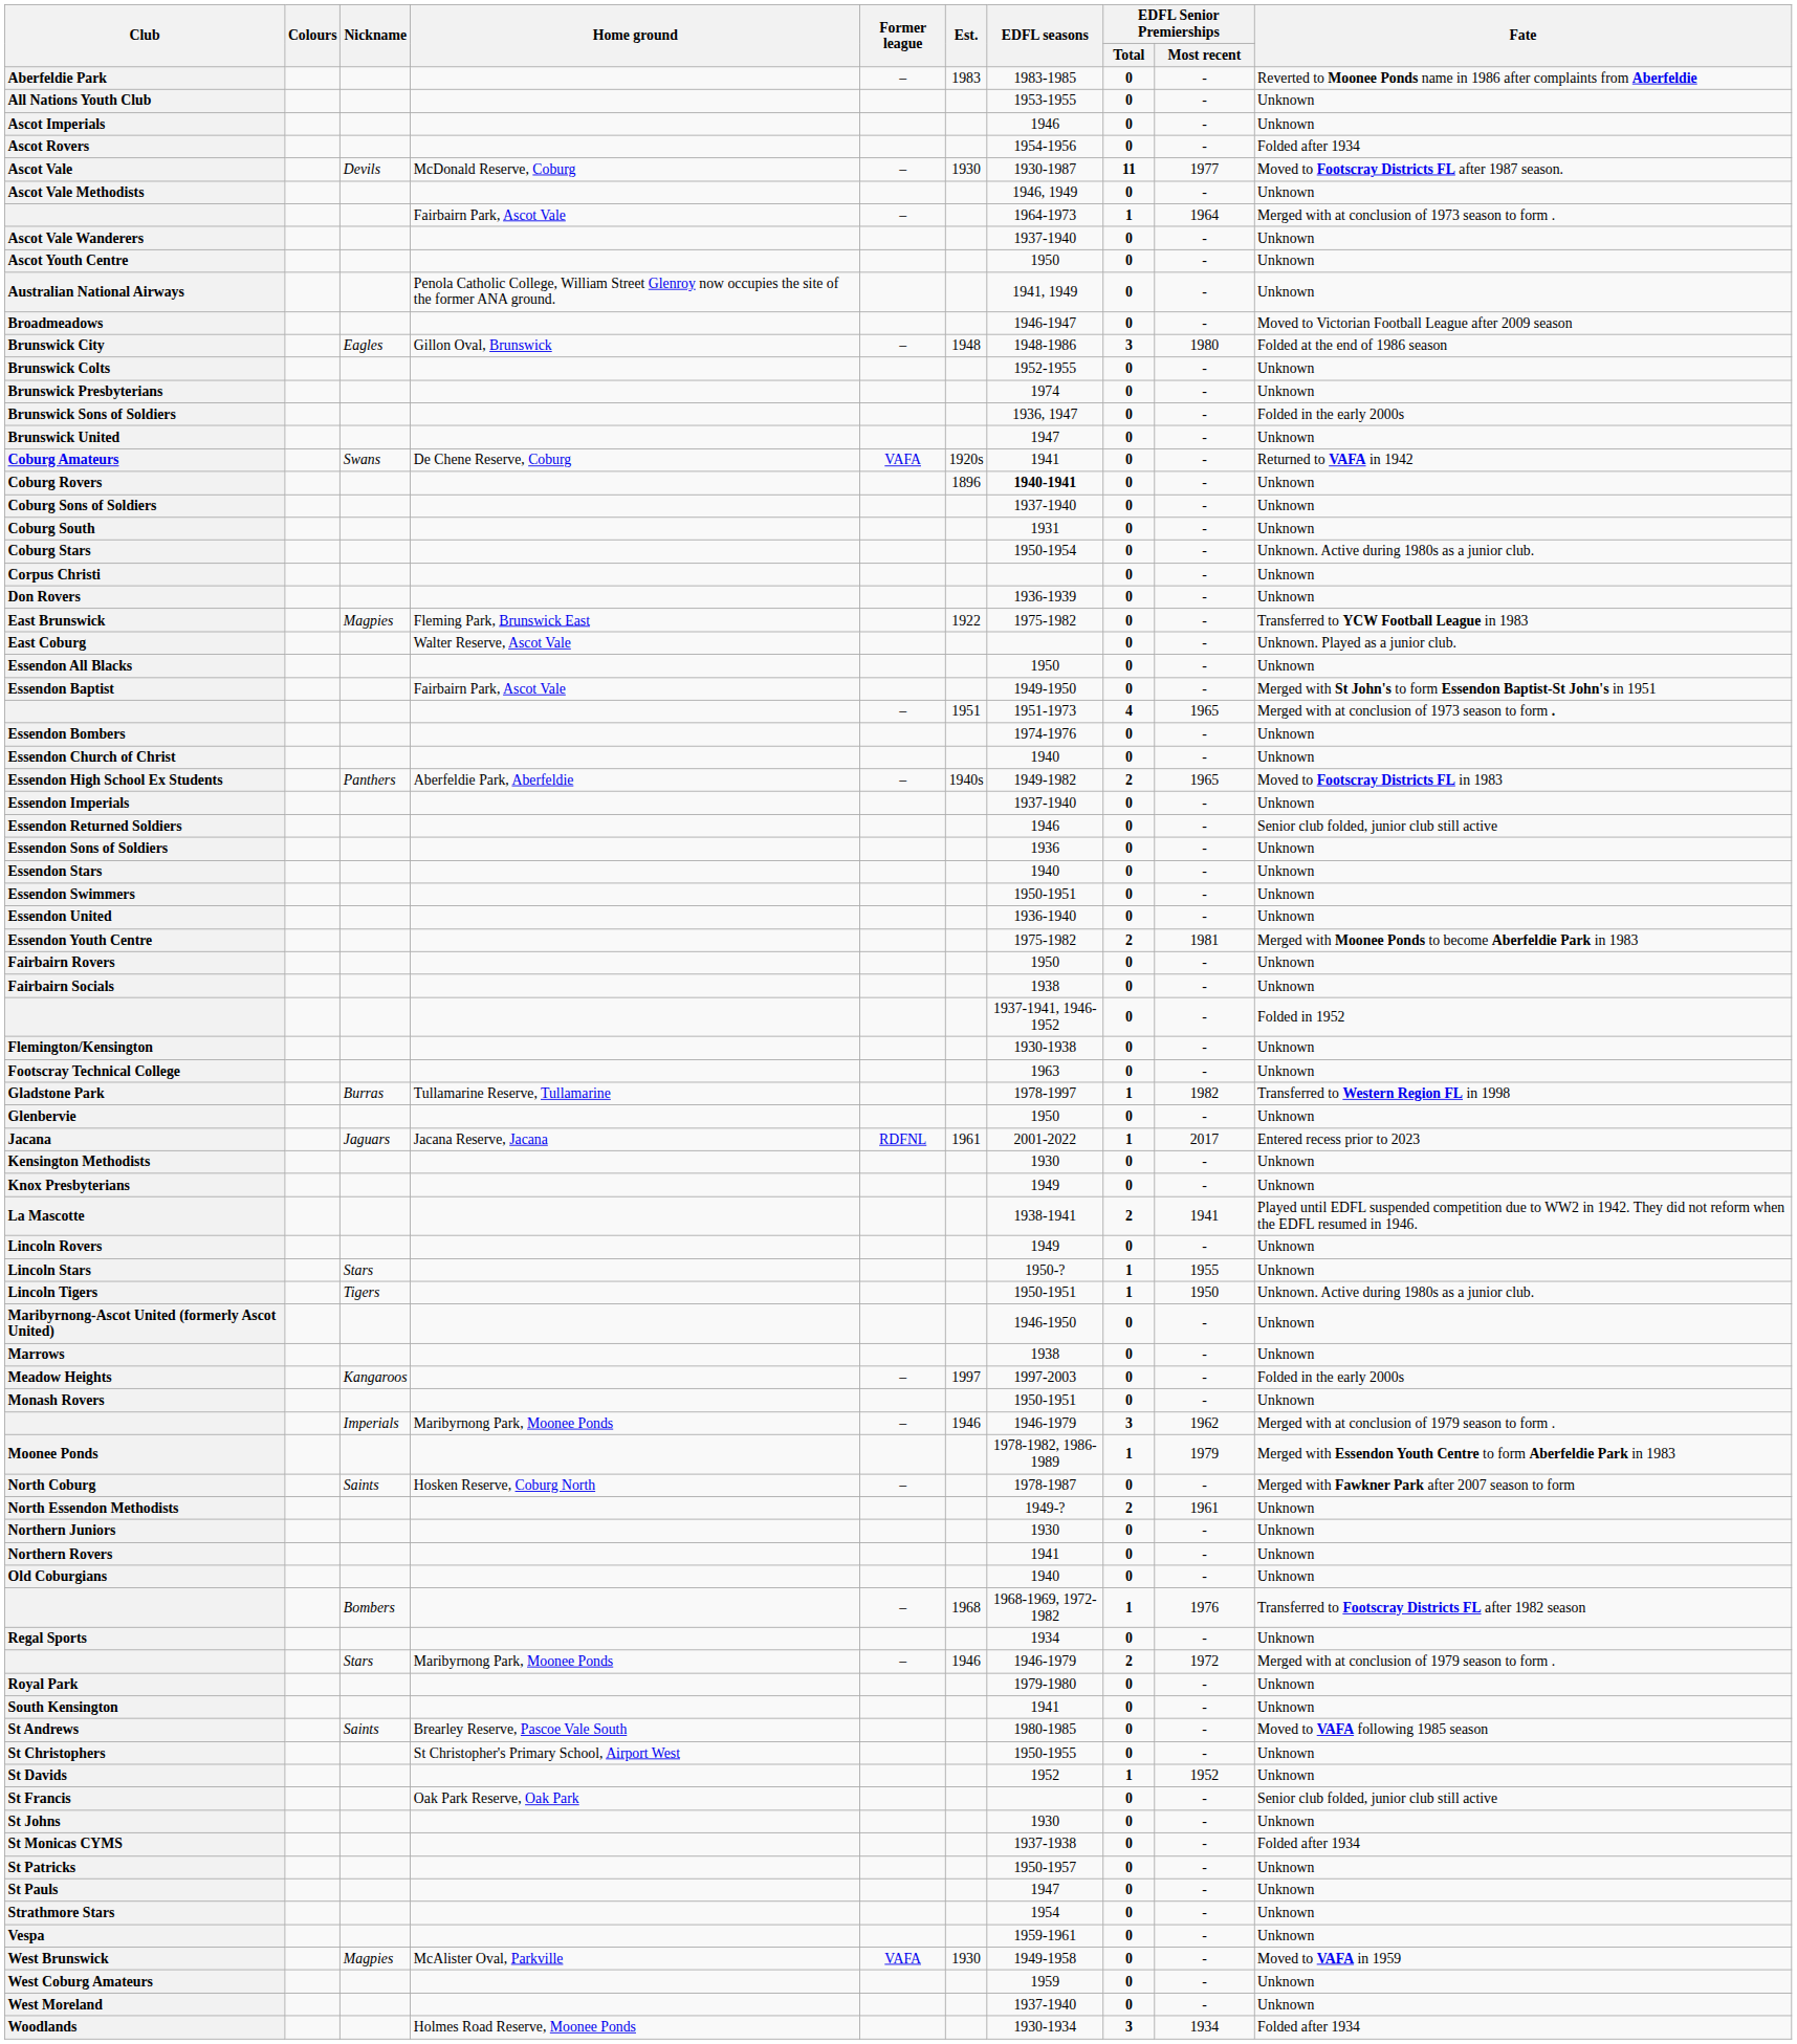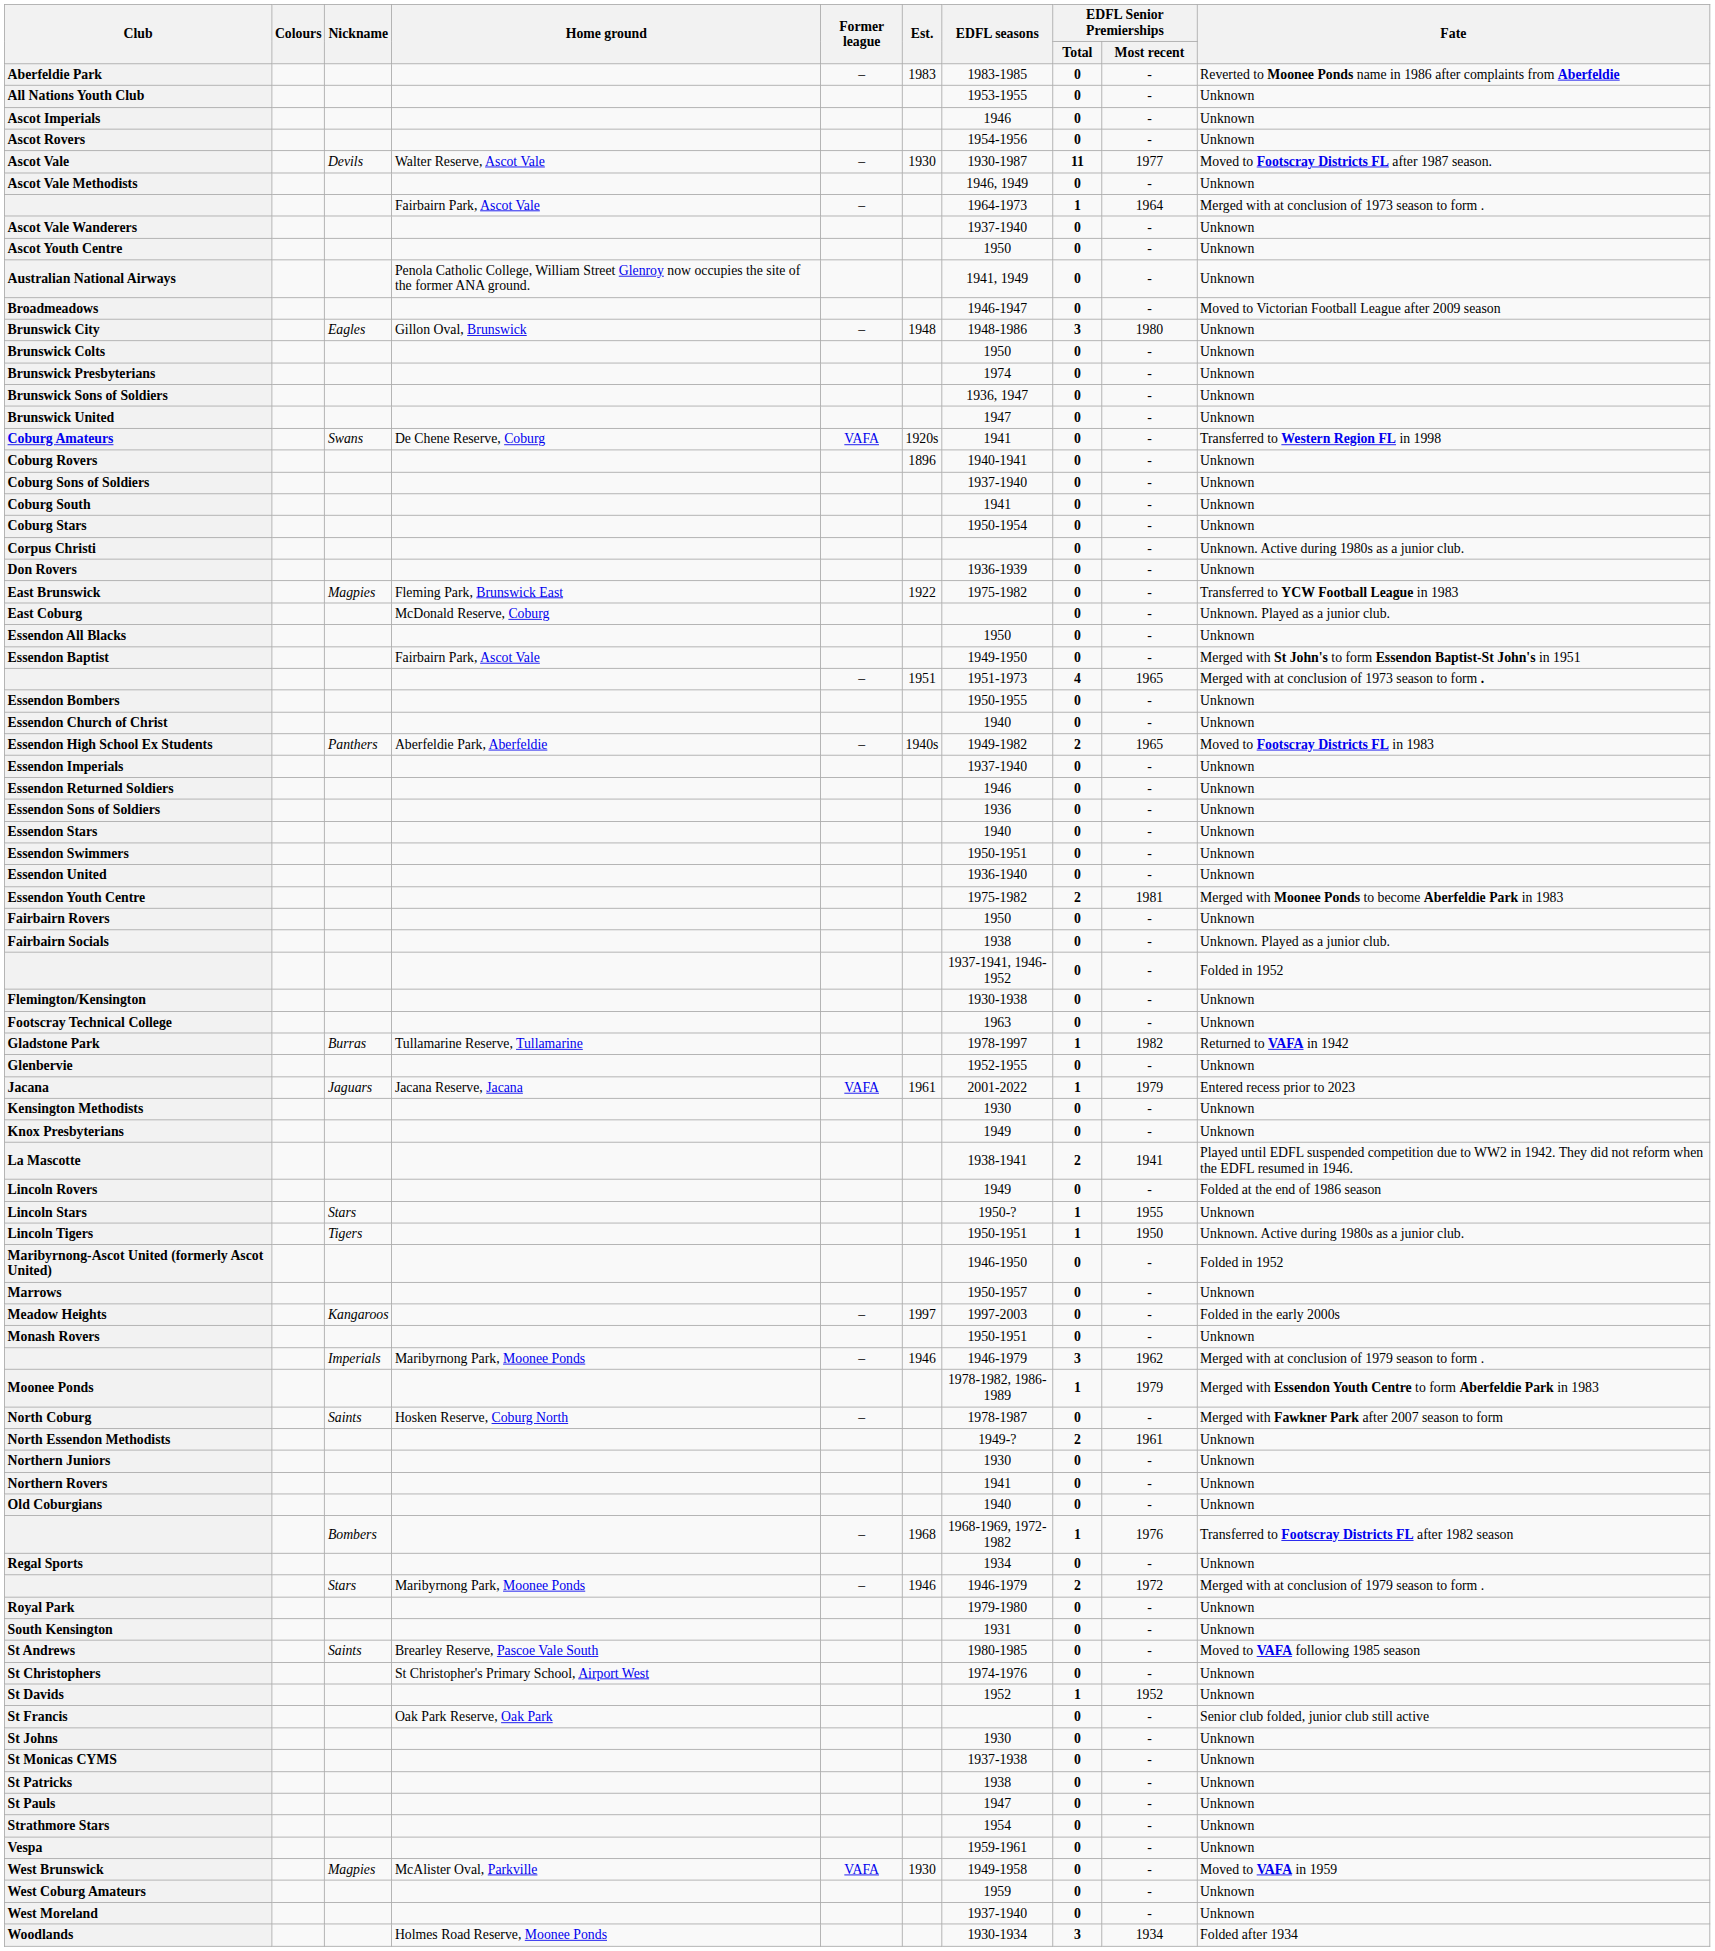Ascot Rovers | Fate: Folded after 1934 -> Unknown
Ascot Vale | Home ground: McDonald Reserve, Coburg -> Walter Reserve, Ascot Vale
Brunswick City | Fate: Folded at the end of 1986 season -> Unknown
Brunswick Colts | EDFL seasons: 1952-1955 -> 1950
Brunswick Sons of Soldiers | Fate: Folded in the early 2000s -> Unknown
Coburg Amateurs | Fate: Returned to VAFA in 1942 -> Transferred to Western Region FL in 1998
Coburg Rovers | EDFL seasons: bold -> normal
Coburg South | EDFL seasons: 1931 -> 1941
Coburg Stars | Fate: Unknown. Active during 1980s as a junior club. -> Unknown
Corpus Christi | Fate: Unknown -> Unknown. Active during 1980s as a junior club.
East Coburg | Home ground: Walter Reserve, Ascot Vale -> McDonald Reserve, Coburg
Essendon Bombers | EDFL seasons: 1974-1976 -> 1950-1955
Essendon Returned Soldiers | Fate: Senior club folded, junior club still active -> Unknown
Fairbairn Socials | Fate: Unknown -> Unknown. Played as a junior club.
Gladstone Park | Fate: Transferred to Western Region FL in 1998 -> Returned to VAFA in 1942
Glenbervie | EDFL seasons: 1950 -> 1952-1955
Jacana | Former league: RDFNL -> VAFA
Jacana | EDFL Senior Premierships / Most recent: 2017 -> 1979
Lincoln Rovers | Fate: Unknown -> Folded at the end of 1986 season
Maribyrnong-Ascot United (formerly Ascot United) | Fate: Unknown -> Folded in 1952
Marrows | EDFL seasons: 1938 -> 1950-1957
South Kensington | EDFL seasons: 1941 -> 1931
St Christophers | EDFL seasons: 1950-1955 -> 1974-1976
St Monicas CYMS | Fate: Folded after 1934 -> Unknown
St Patricks | EDFL seasons: 1950-1957 -> 1938
